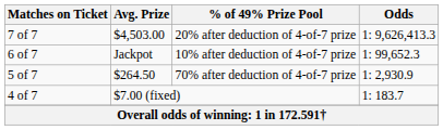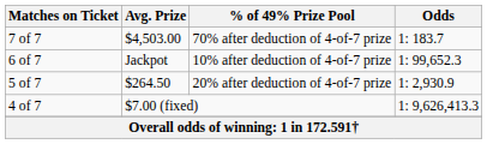7 of 7 | % of 49% Prize Pool: 20% after deduction of 4-of-7 prize -> 70% after deduction of 4-of-7 prize
7 of 7 | Odds: 1: 9,626,413.3 -> 1: 183.7
5 of 7 | % of 49% Prize Pool: 70% after deduction of 4-of-7 prize -> 20% after deduction of 4-of-7 prize
4 of 7 | Odds: 1: 183.7 -> 1: 9,626,413.3
